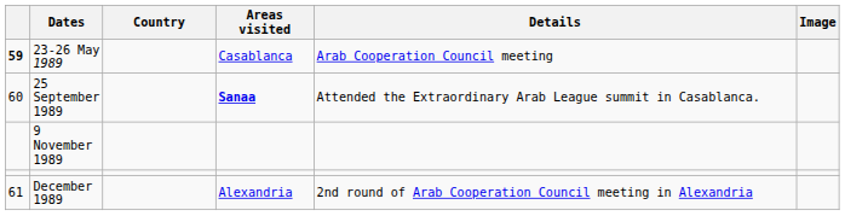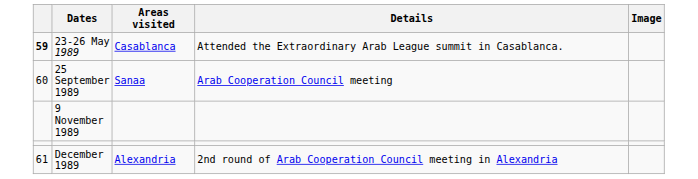- column: Country
23-26 May 1989 | Details: Arab Cooperation Council meeting -> Attended the Extraordinary Arab League summit in Casablanca.
25 September 1989 | Areas visited: bold -> normal
25 September 1989 | Details: Attended the Extraordinary Arab League summit in Casablanca. -> Arab Cooperation Council meeting
